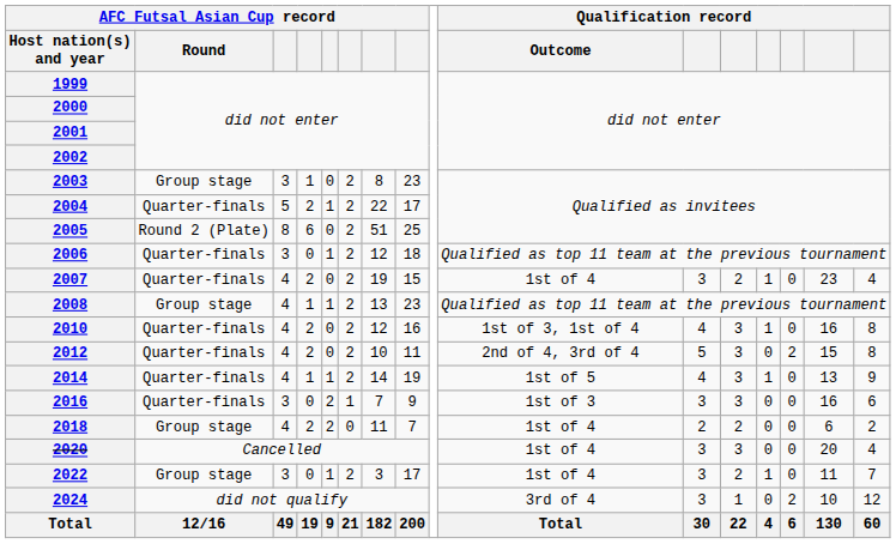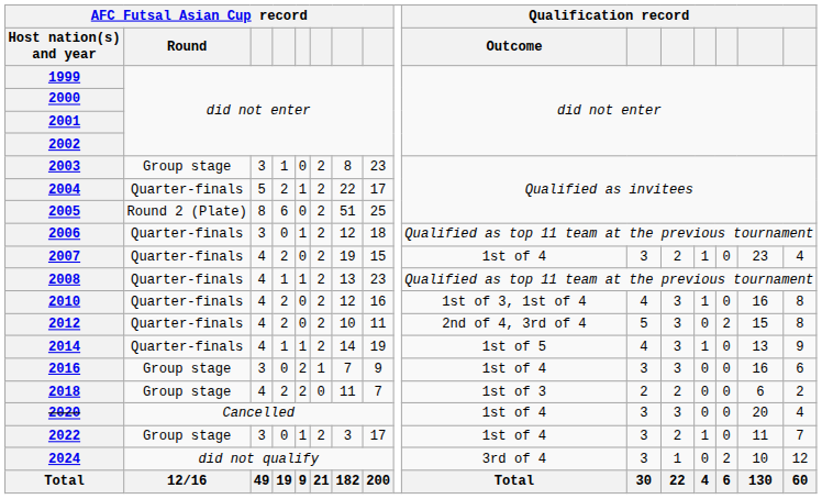2008 | AFC Futsal Asian Cup record / Round: Group stage -> Quarter-finals
2016 | AFC Futsal Asian Cup record / Round: Quarter-finals -> Group stage
2016 | Qualification record / Outcome: 1st of 3 -> 1st of 4
2018 | Qualification record / Outcome: 1st of 4 -> 1st of 3
